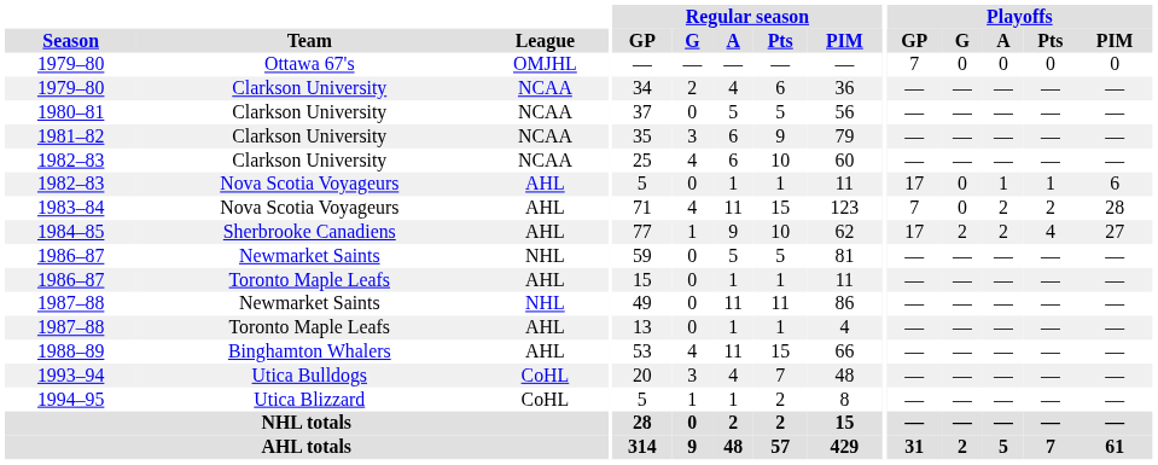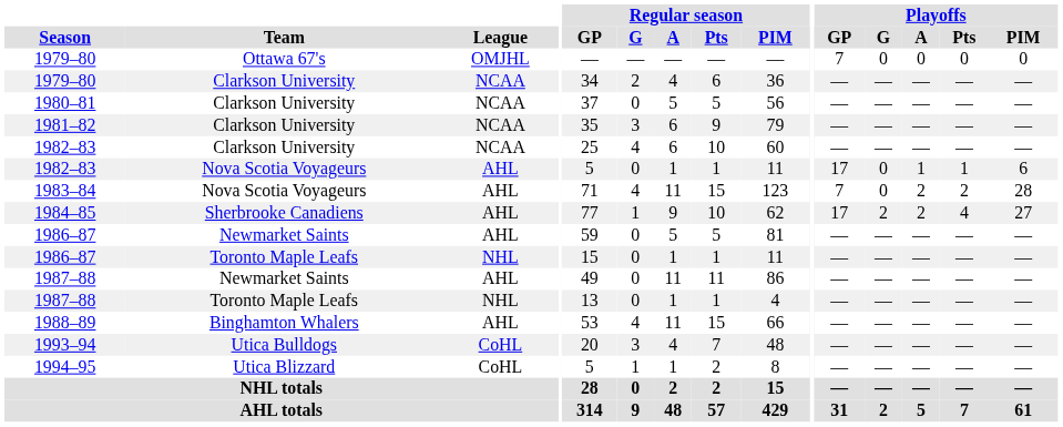1986–87 / Newmarket Saints | League: NHL -> AHL
1986–87 / Toronto Maple Leafs | League: AHL -> NHL
1987–88 / Newmarket Saints | League: NHL -> AHL
1987–88 / Toronto Maple Leafs | League: AHL -> NHL
